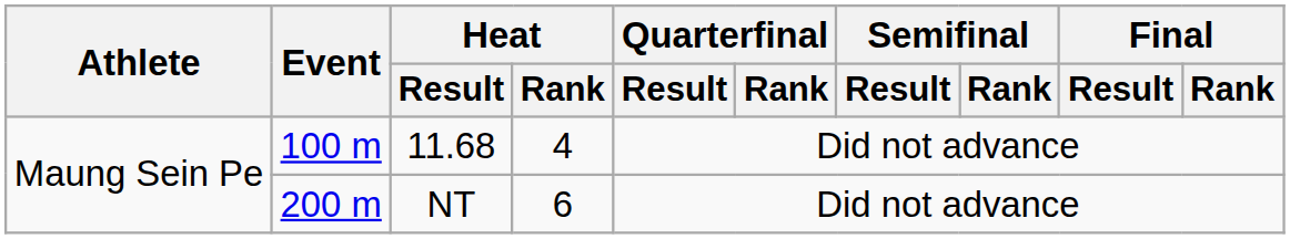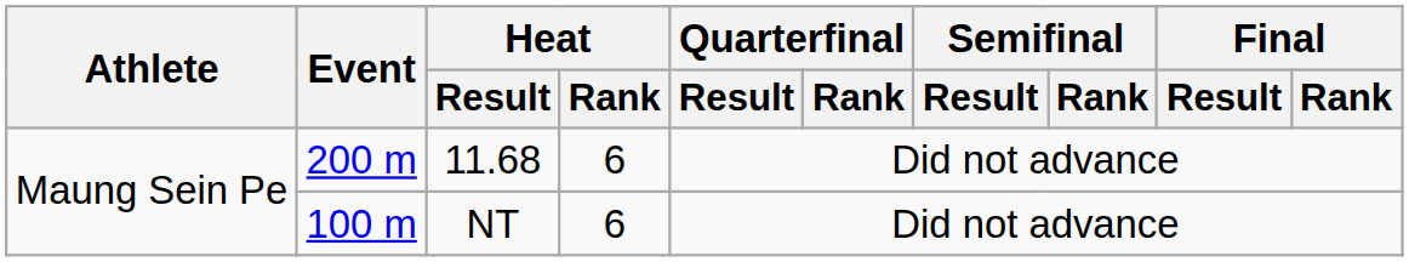11.68 | Event: 100 m -> 200 m
11.68 | Heat / Rank: 4 -> 6
NT | Event: 200 m -> 100 m
